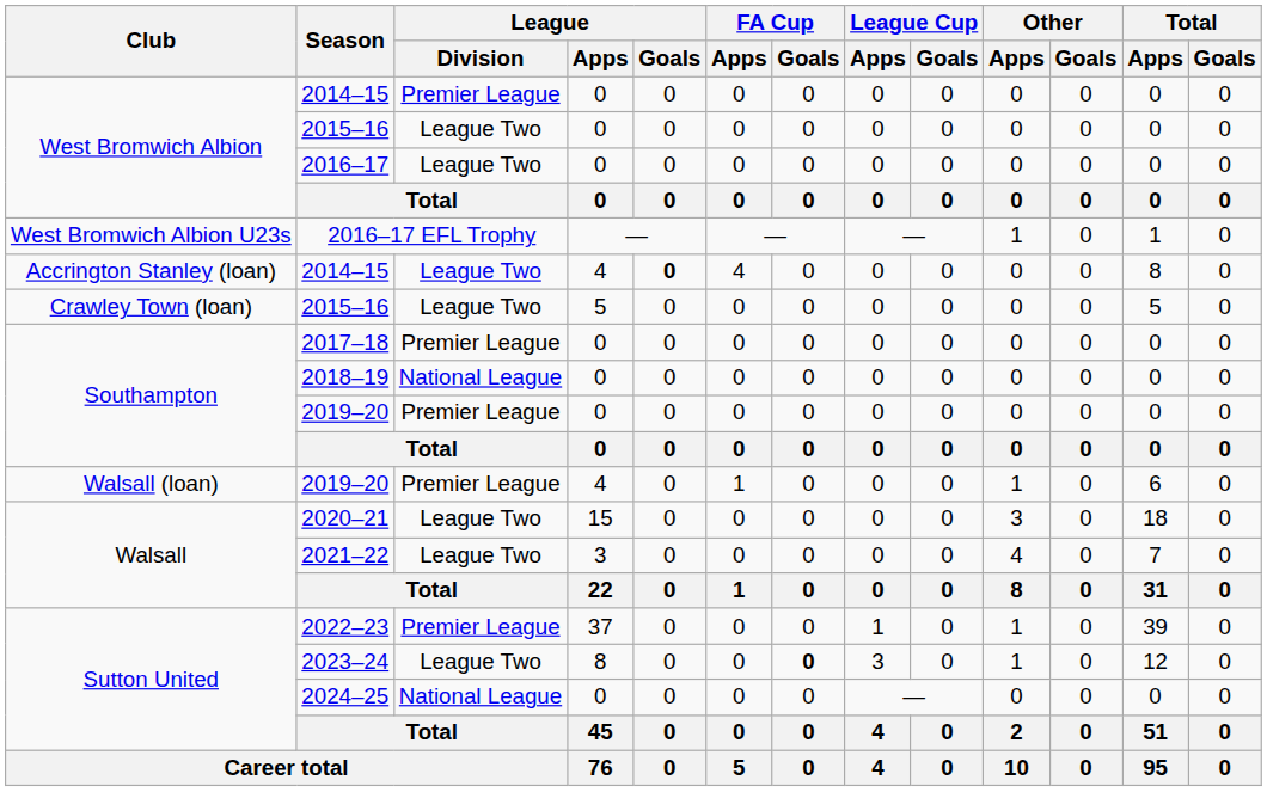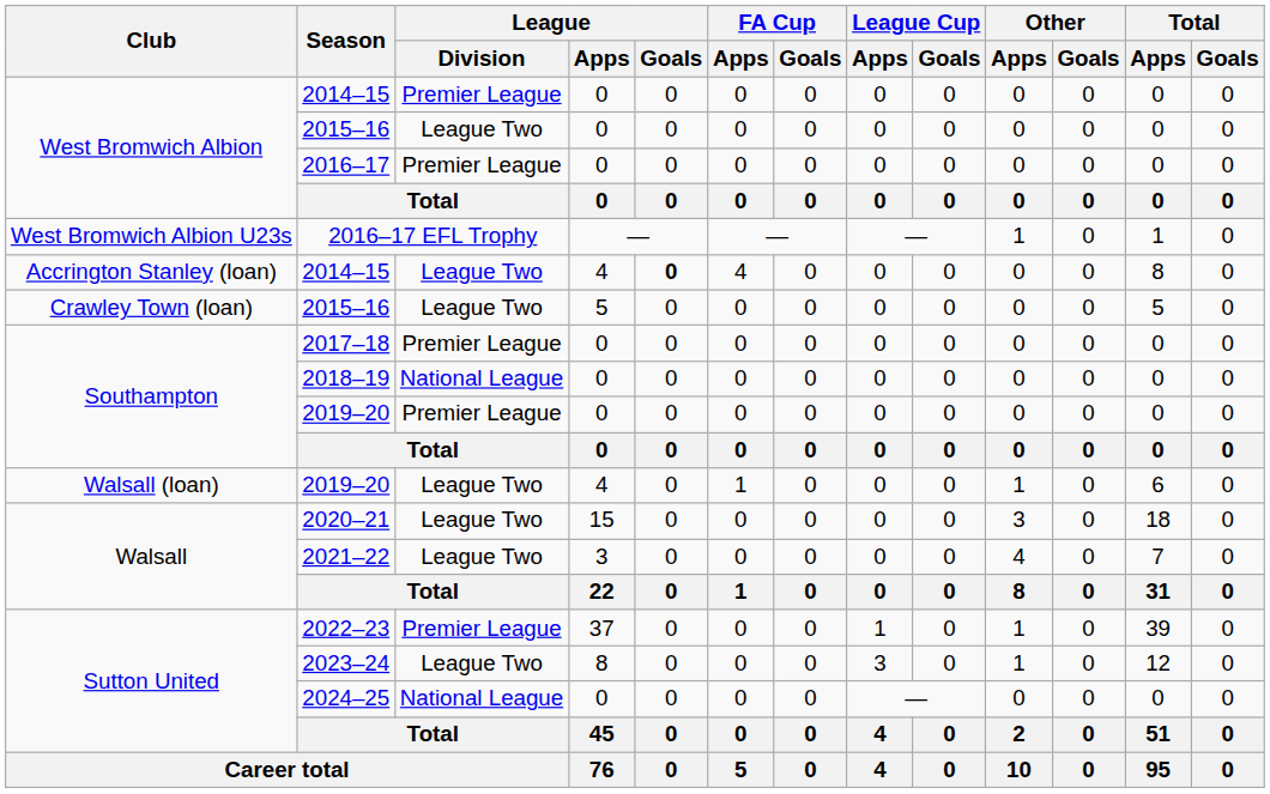2016–17 | League / Division: League Two -> Premier League
Walsall (loan) / 2019–20 | League / Division: Premier League -> League Two
2023–24 | FA Cup / Goals: bold -> normal
